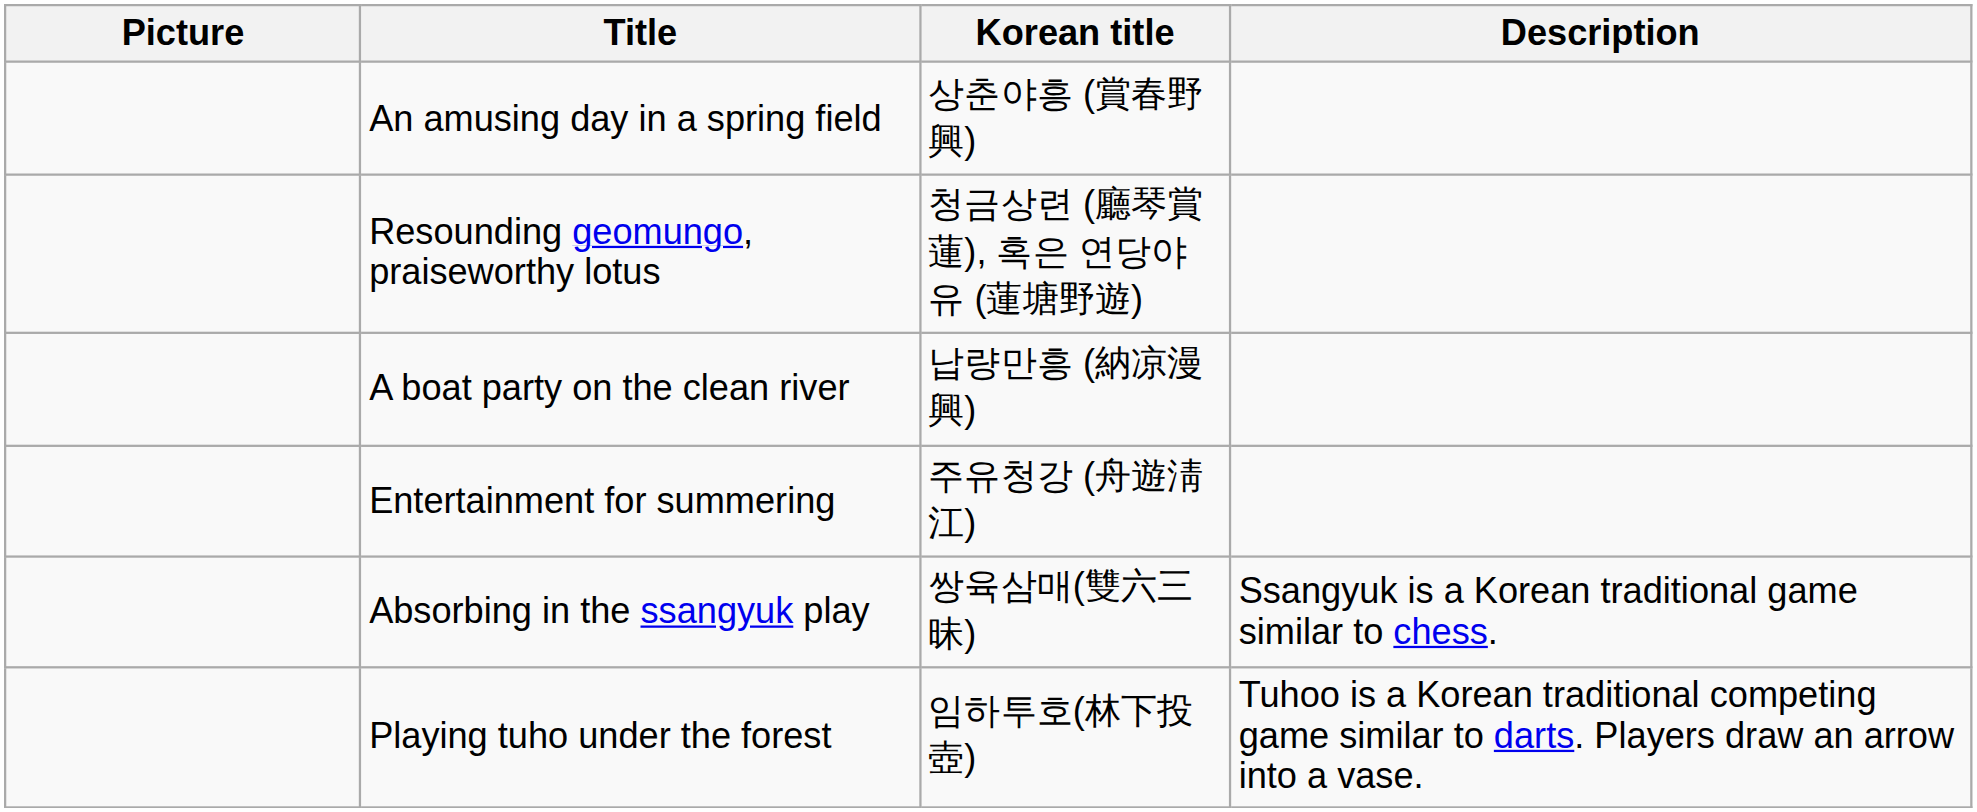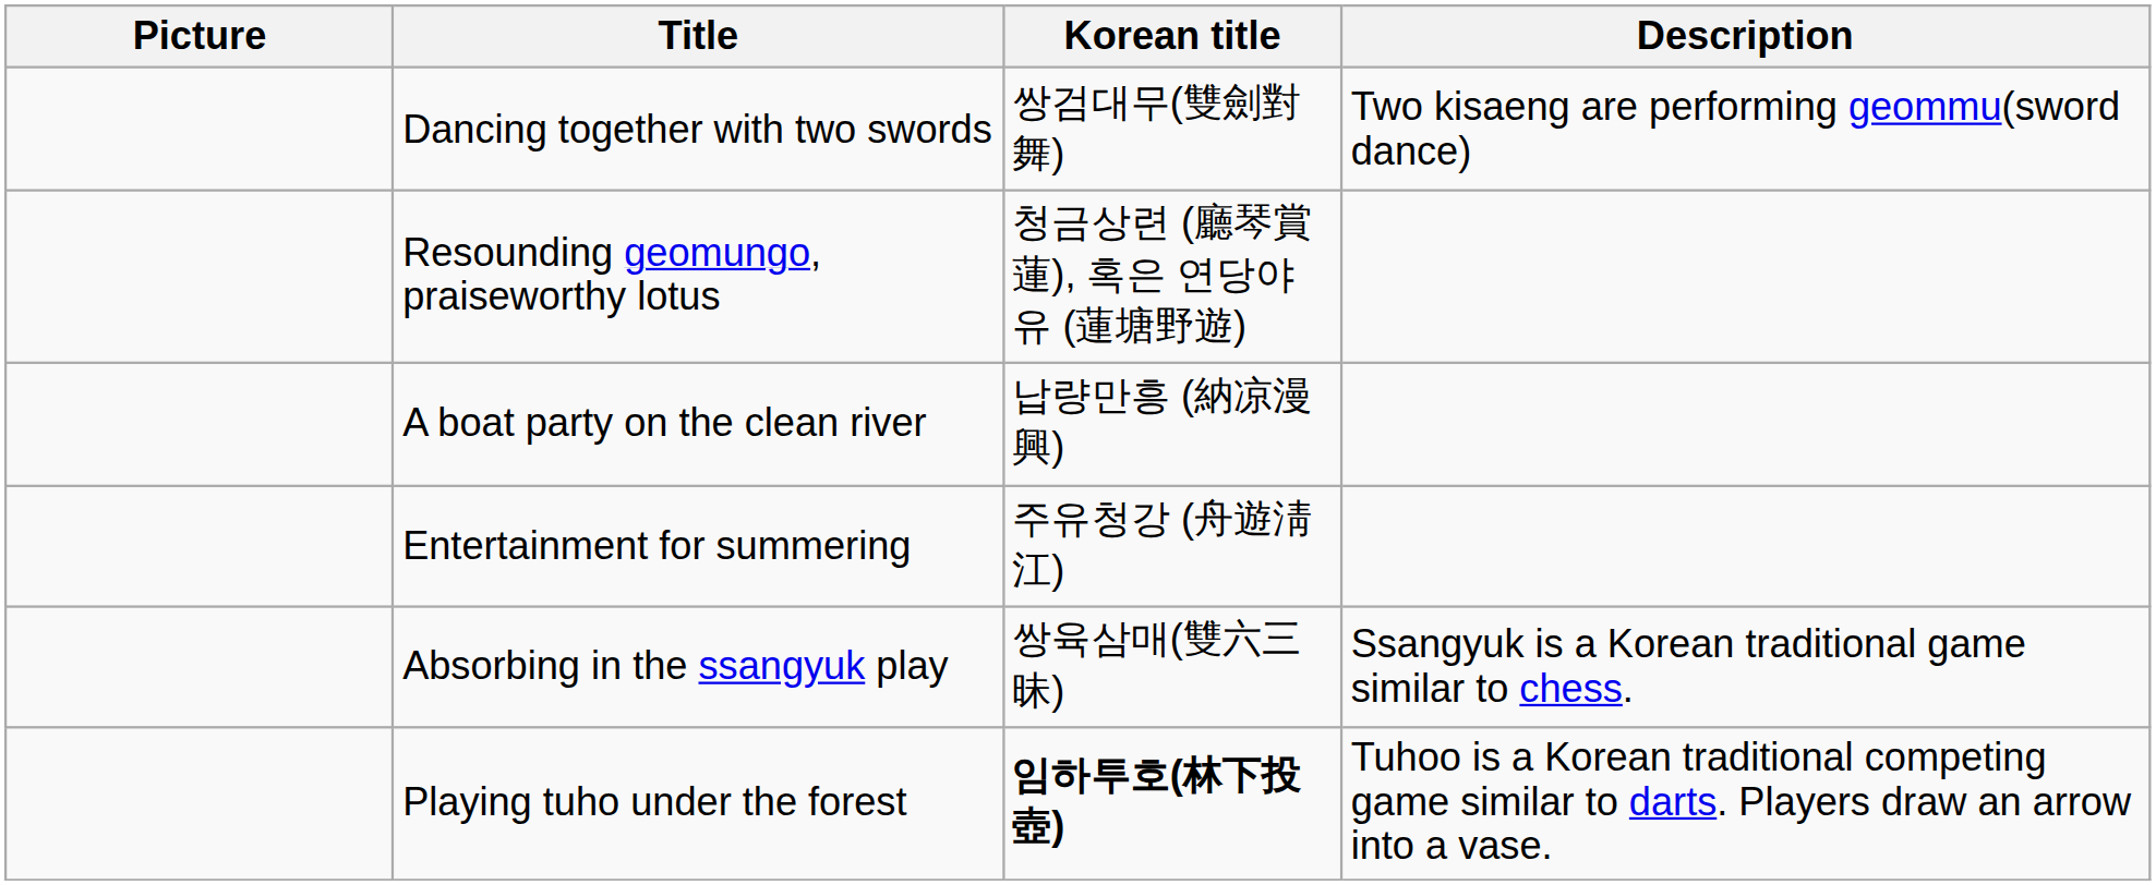+ row: Dancing together with two swords | 쌍검대무(雙劍對舞) | Two kisaeng are performing geommu(sword dance)
- row: An amusing day in a spring field | 상춘야흥 (賞春野興)
Playing tuho under the forest | Korean title: normal -> bold
